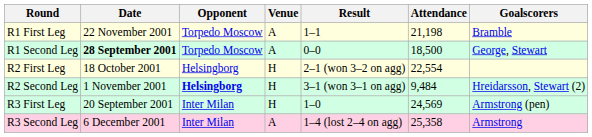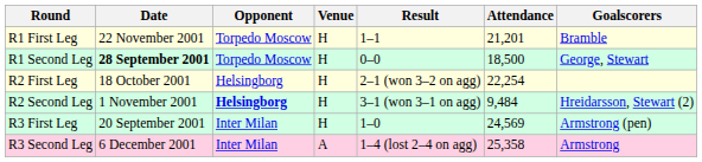R1 First Leg | Venue: A -> H
R1 First Leg | Attendance: 21,198 -> 21,201
R1 Second Leg | Venue: A -> H
R2 First Leg | Attendance: 22,554 -> 22,254
